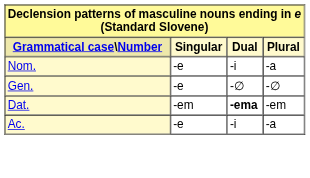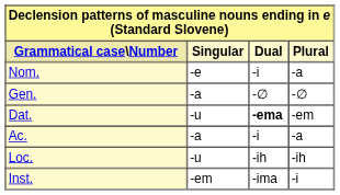Gen. | Singular: -e -> -a
Dat. | Singular: -em -> -u
Ac. | Singular: -e -> -a
+ row: Loc. | -u | -ih | -ih
+ row: Inst. | -em | -ima | -i
